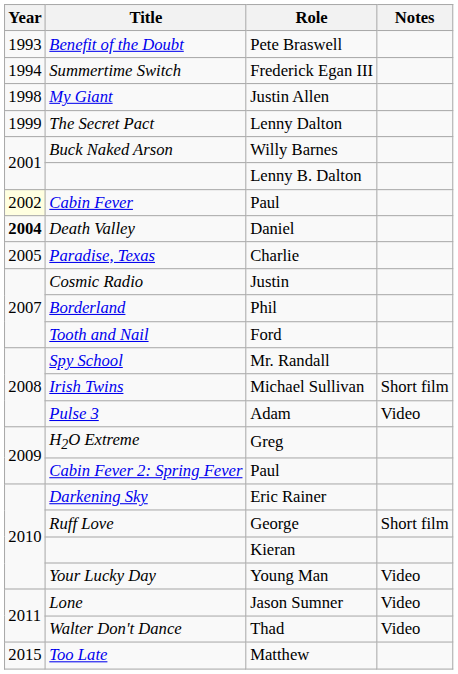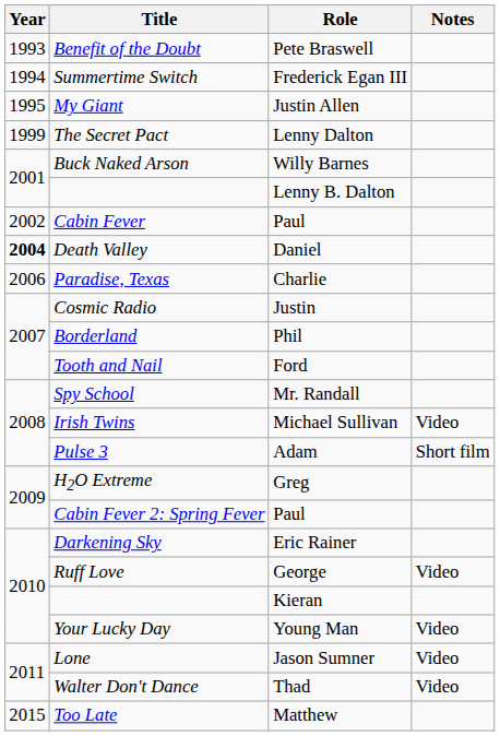My Giant | Year: 1998 -> 1995
Cabin Fever | Year: lightyellow background -> no background
Paradise, Texas | Year: 2005 -> 2006
Irish Twins | Notes: Short film -> Video
Pulse 3 | Notes: Video -> Short film
Ruff Love | Notes: Short film -> Video
